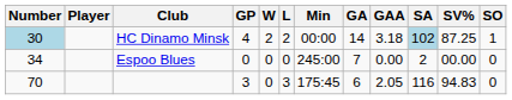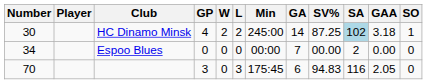columns swapped: GAA <-> SV%
HC Dinamo Minsk | Number: lightblue background -> no background
HC Dinamo Minsk | Min: 00:00 -> 245:00
Espoo Blues | Min: 245:00 -> 00:00
